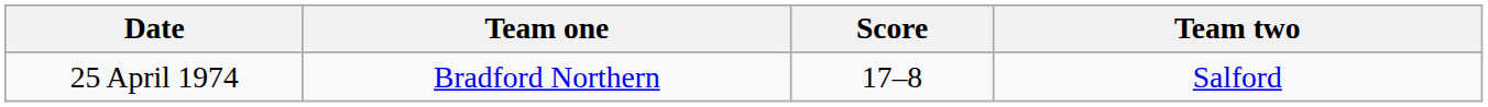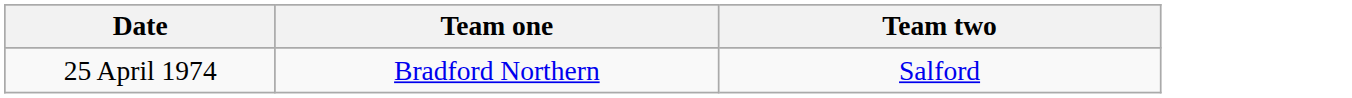- column: Score | 17–8
